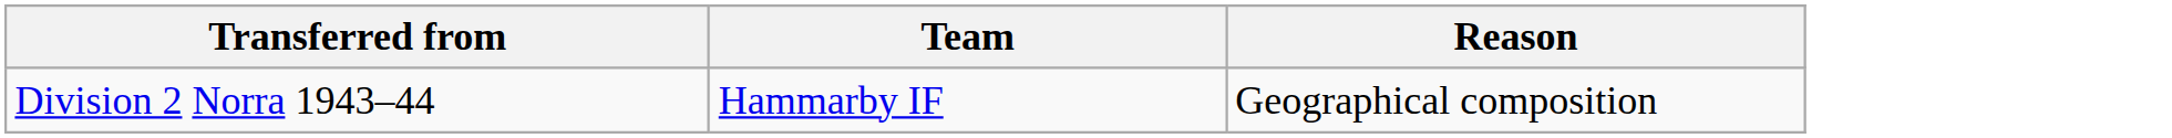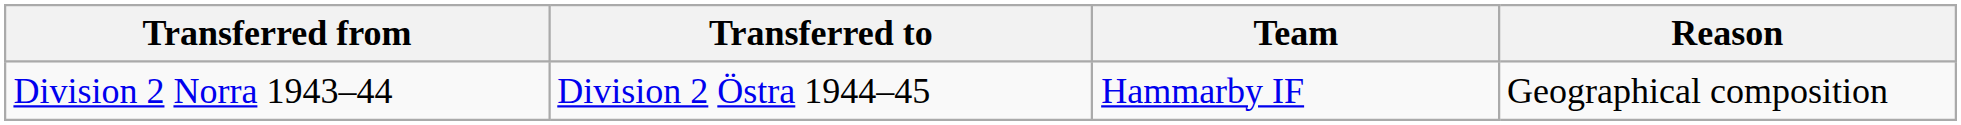+ column: Transferred to | Division 2 Östra 1944–45
